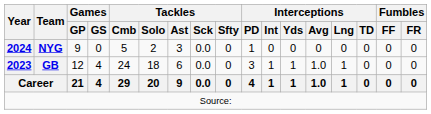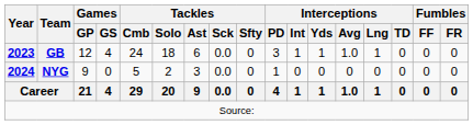rows swapped: GB <-> NYG
